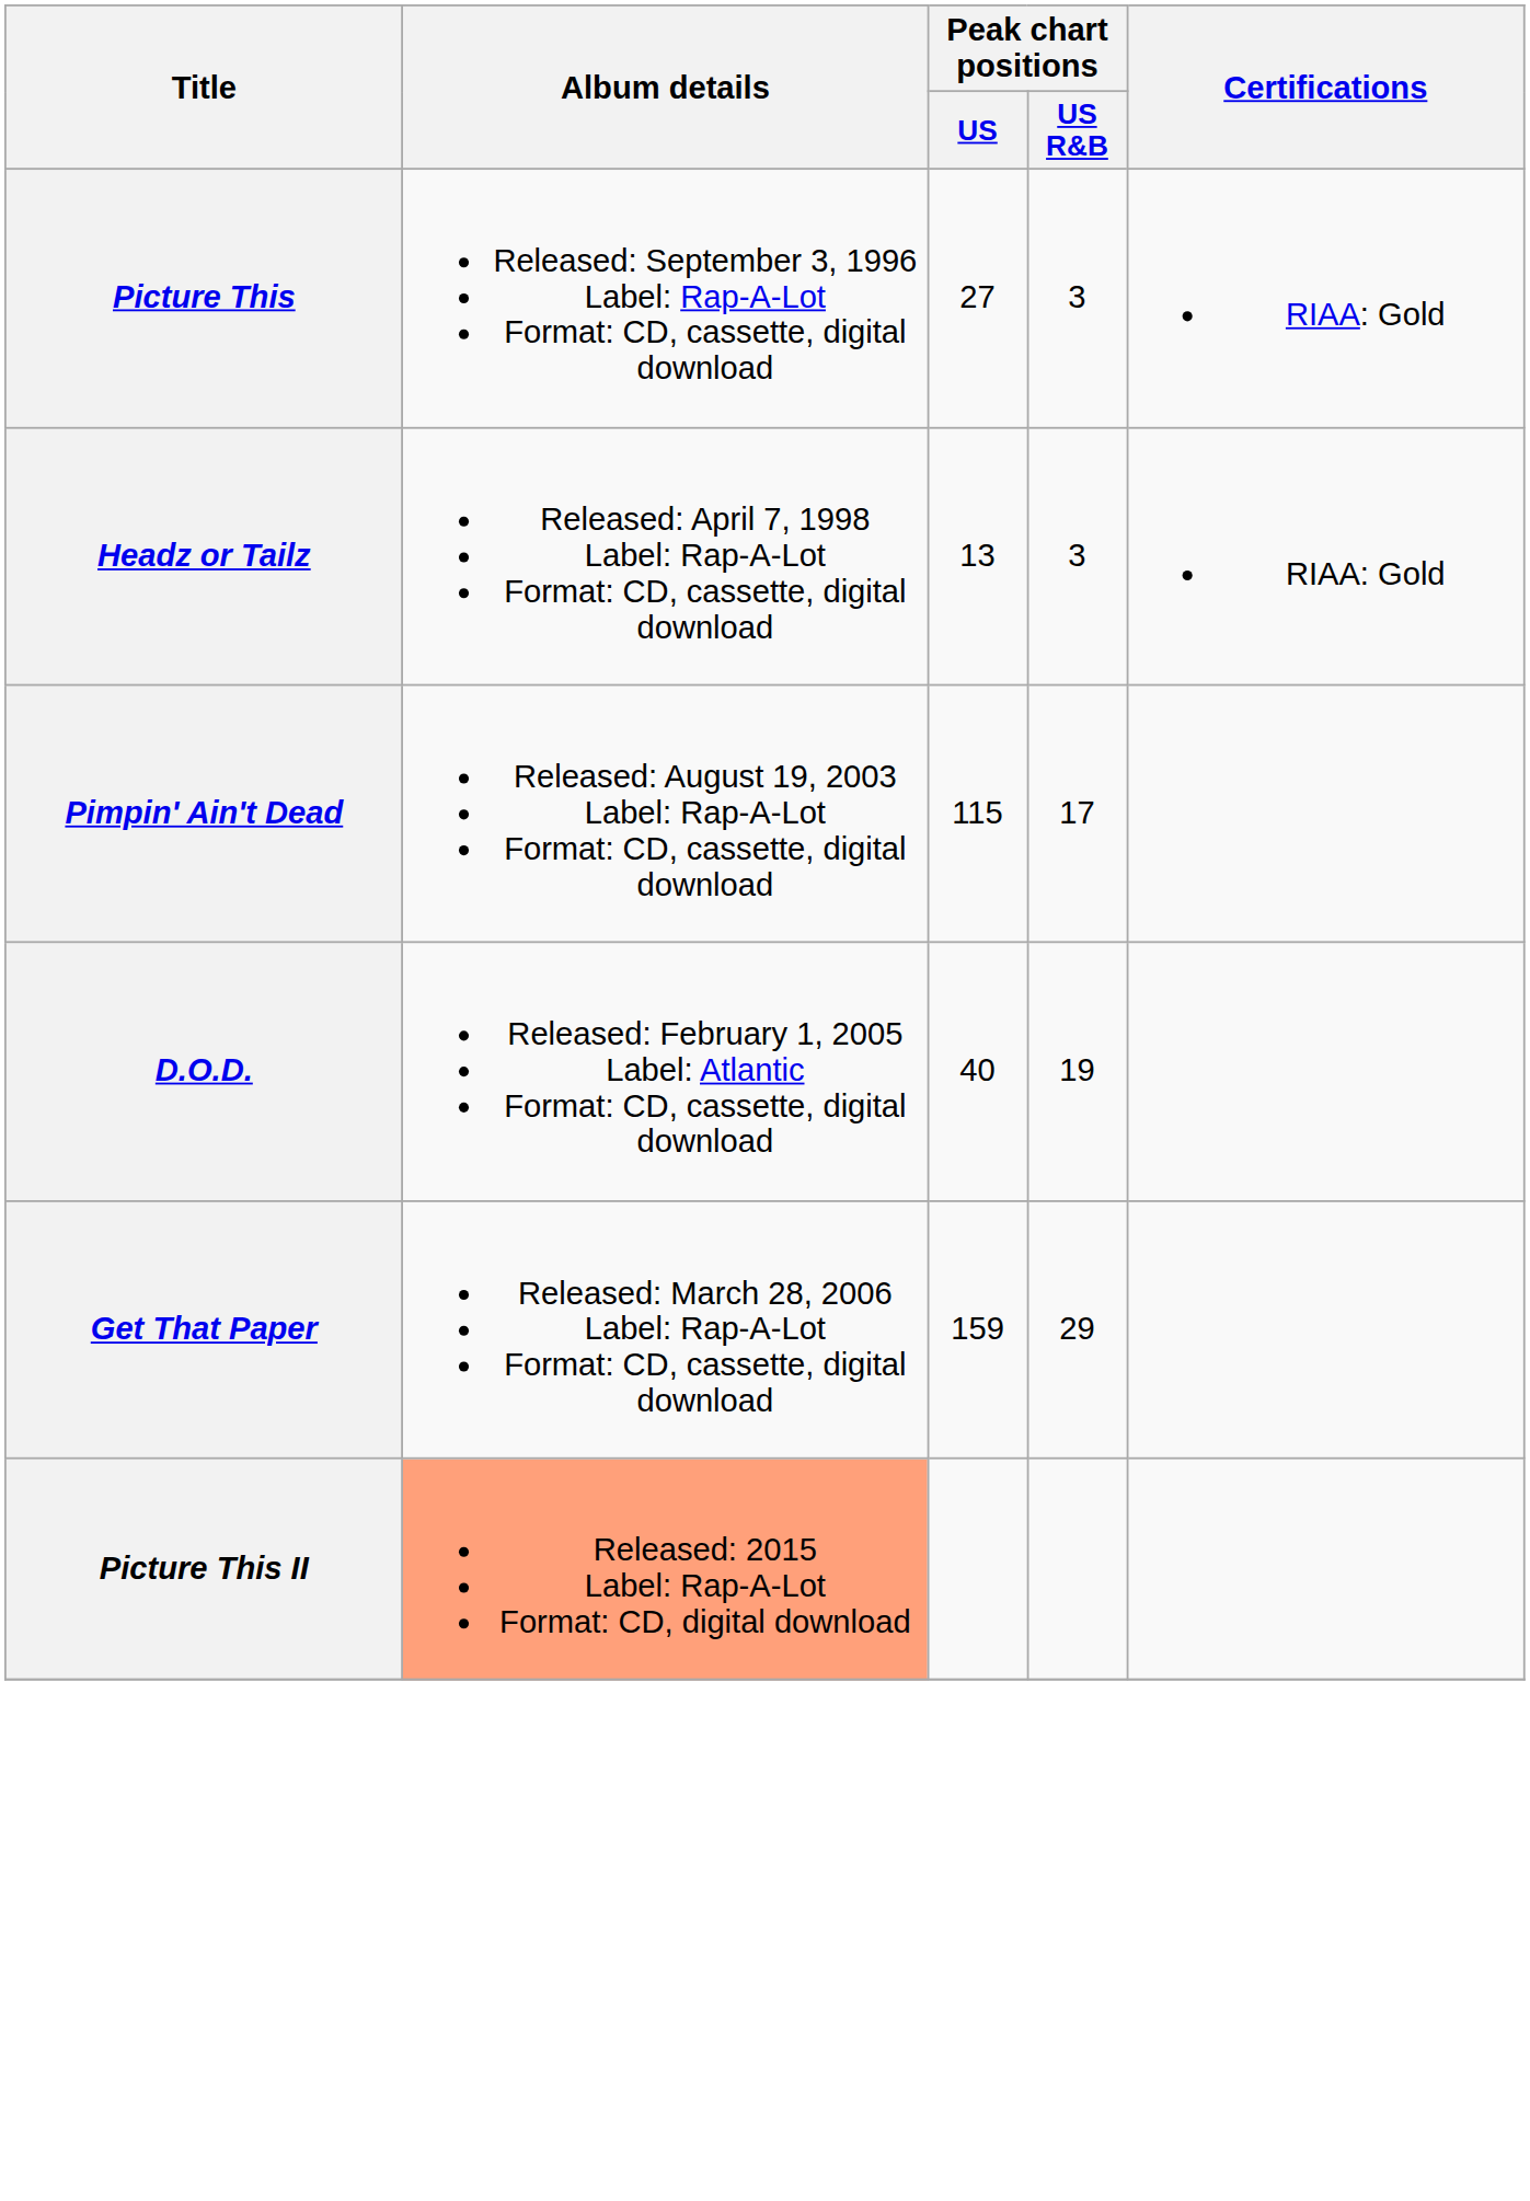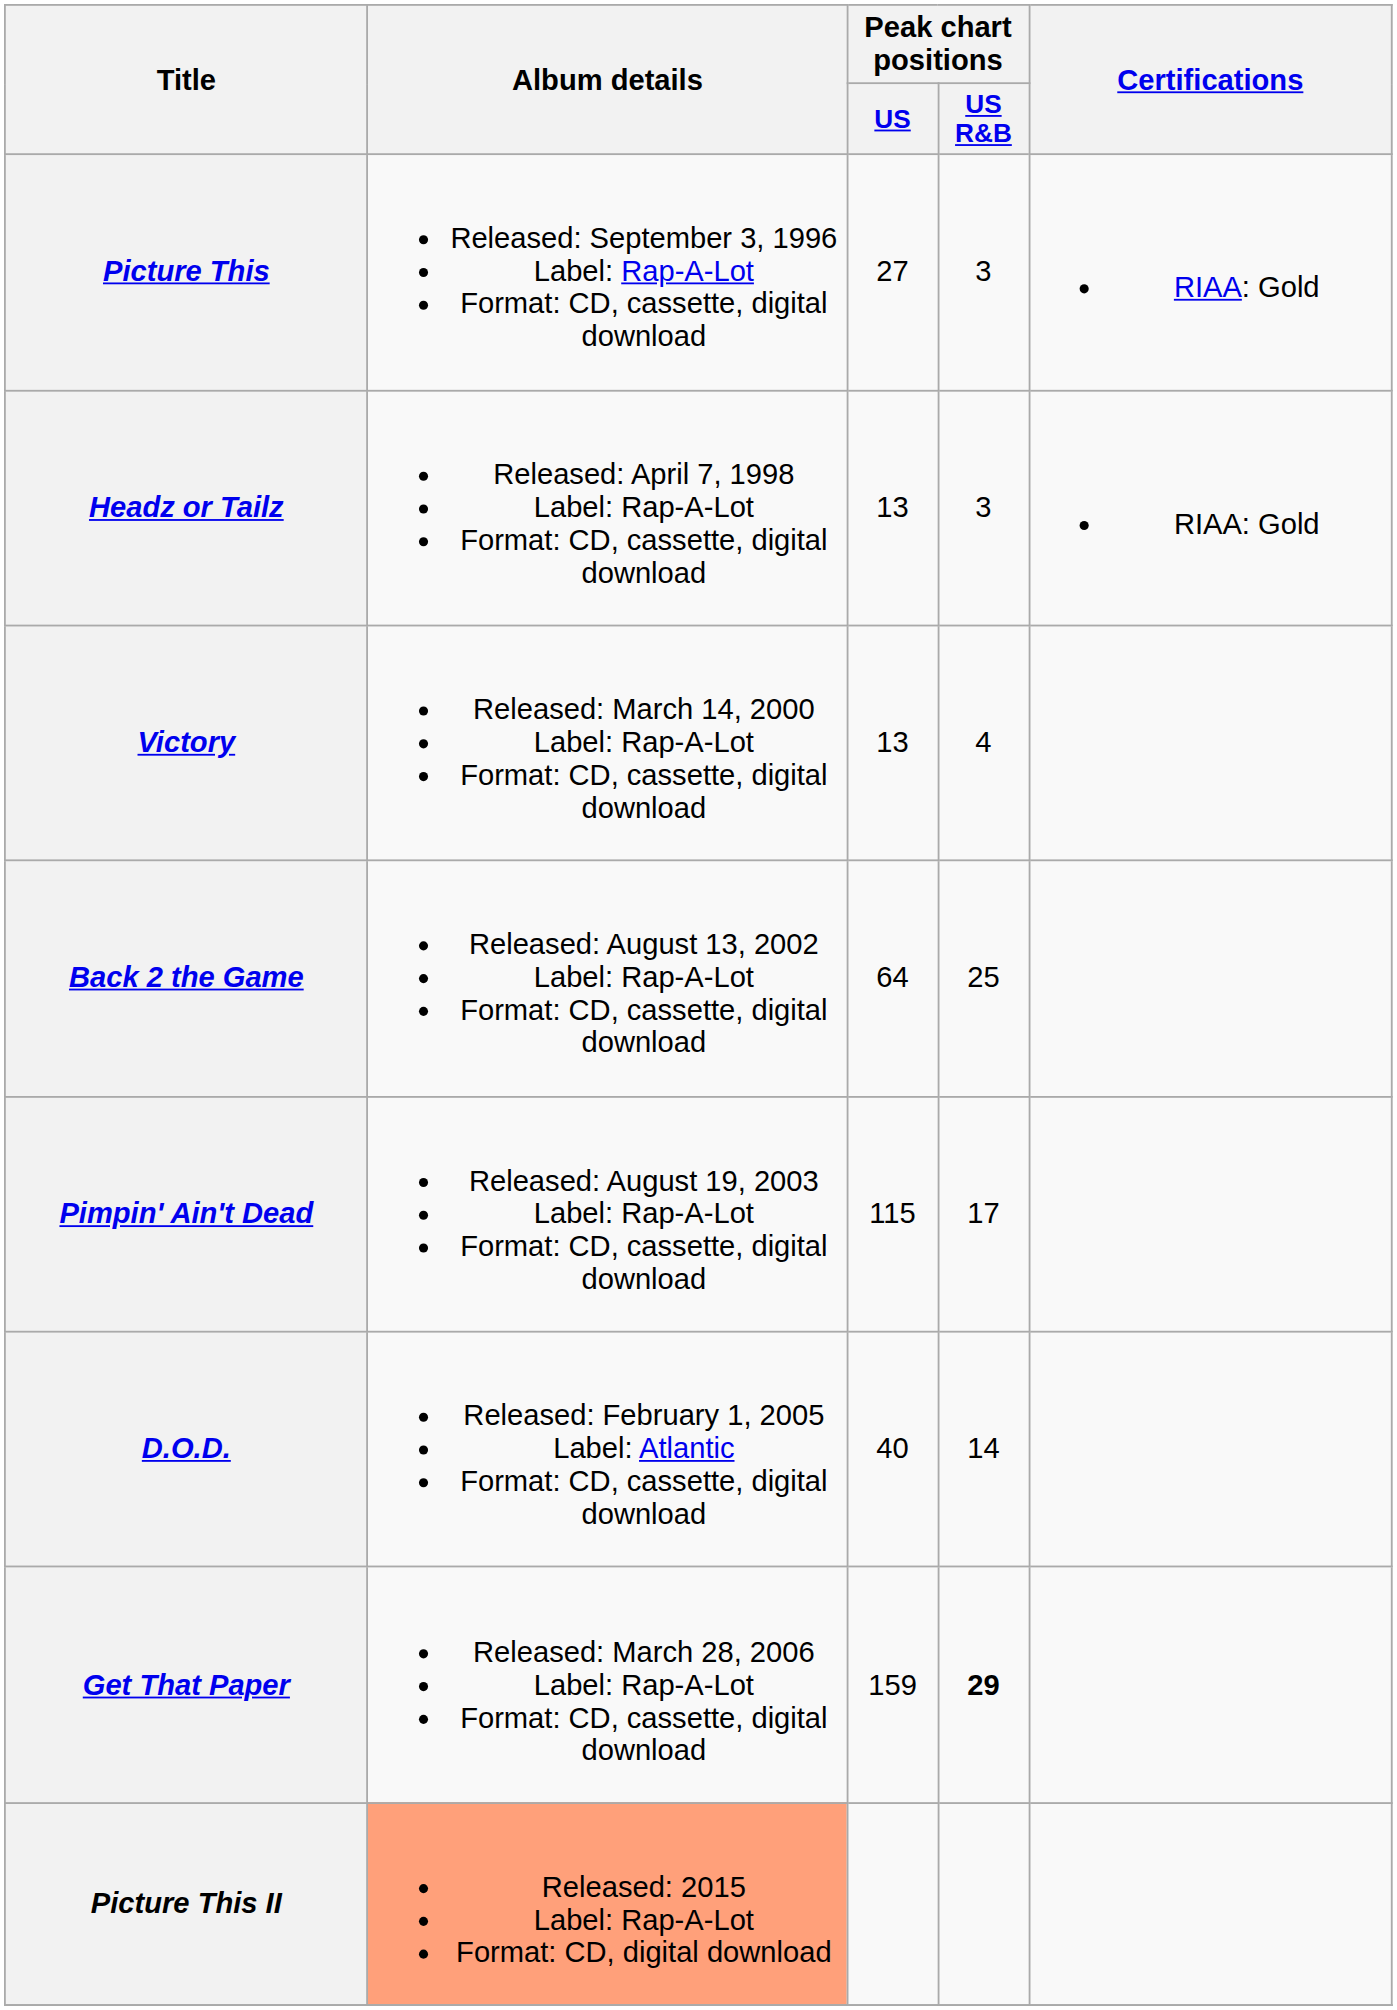+ row: Victory | Released: March 14, 2000 Label: Rap-A-Lot Format: CD, cassette, digital download | 13 | 4
+ row: Back 2 the Game | Released: August 13, 2002 Label: Rap-A-Lot Format: CD, cassette, digital download | 64 | 25
D.O.D. | Peak chart positions / US R&B: 19 -> 14
Get That Paper | Peak chart positions / US R&B: normal -> bold
